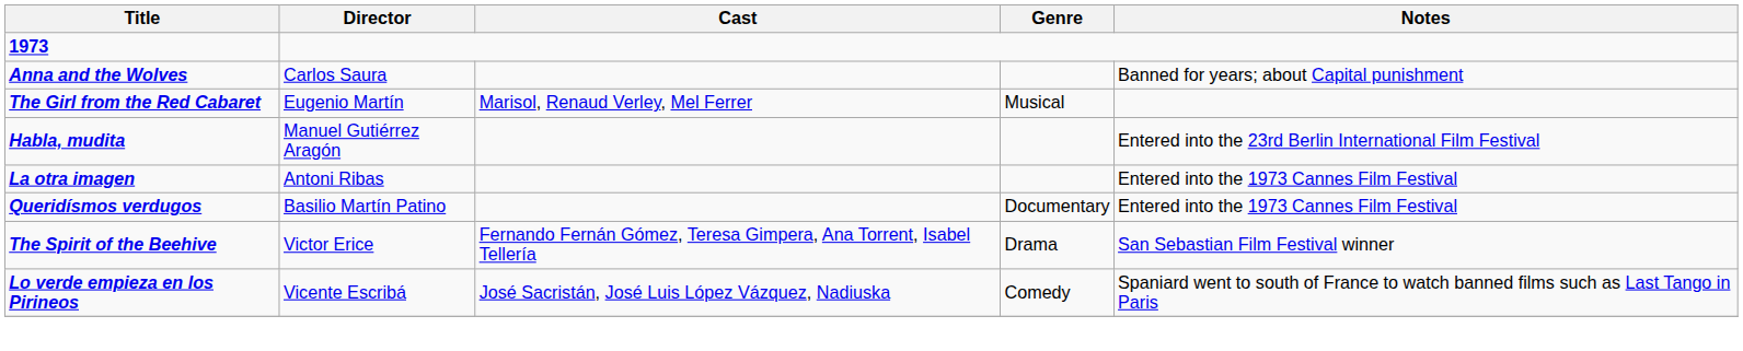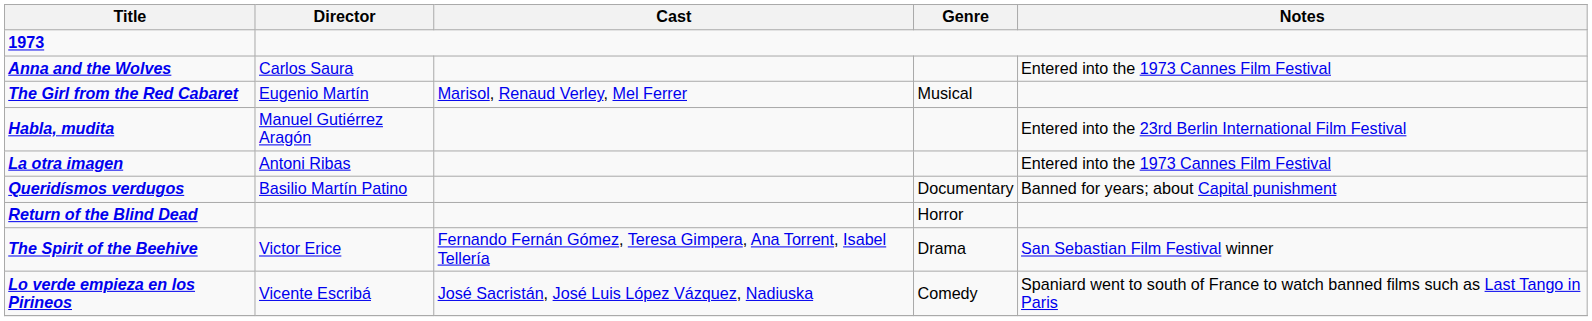Anna and the Wolves | Notes: Banned for years; about Capital punishment -> Entered into the 1973 Cannes Film Festival
Queridísmos verdugos | Notes: Entered into the 1973 Cannes Film Festival -> Banned for years; about Capital punishment
+ row: Return of the Blind Dead | Horror
